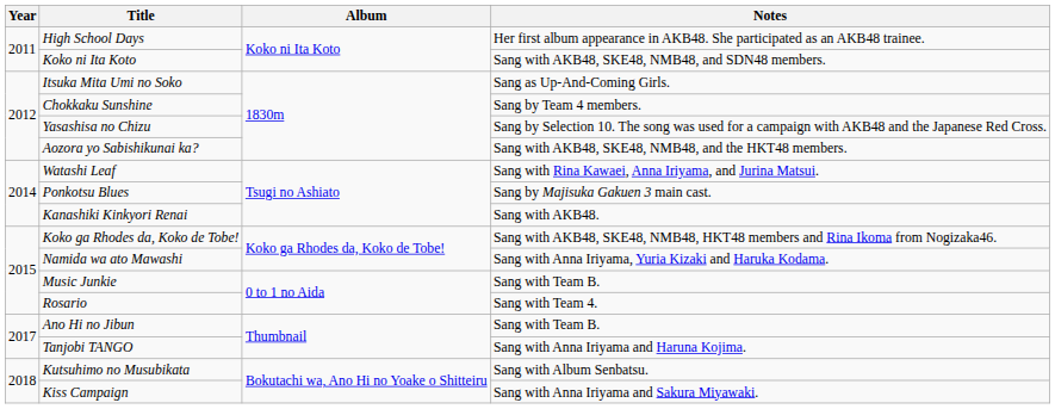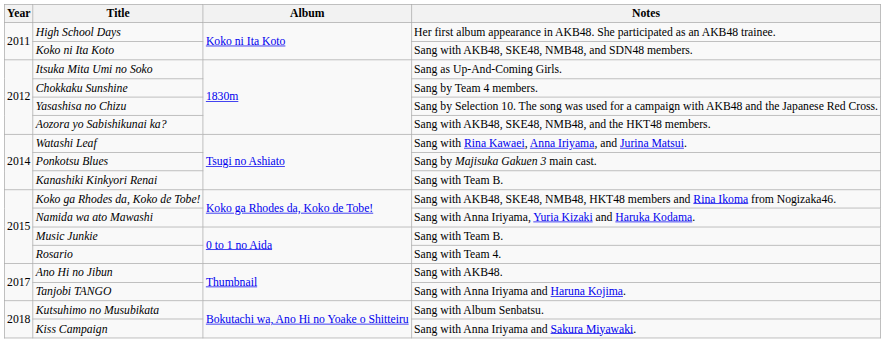Kanashiki Kinkyori Renai | Notes: Sang with AKB48. -> Sang with Team B.
Ano Hi no Jibun | Notes: Sang with Team B. -> Sang with AKB48.
